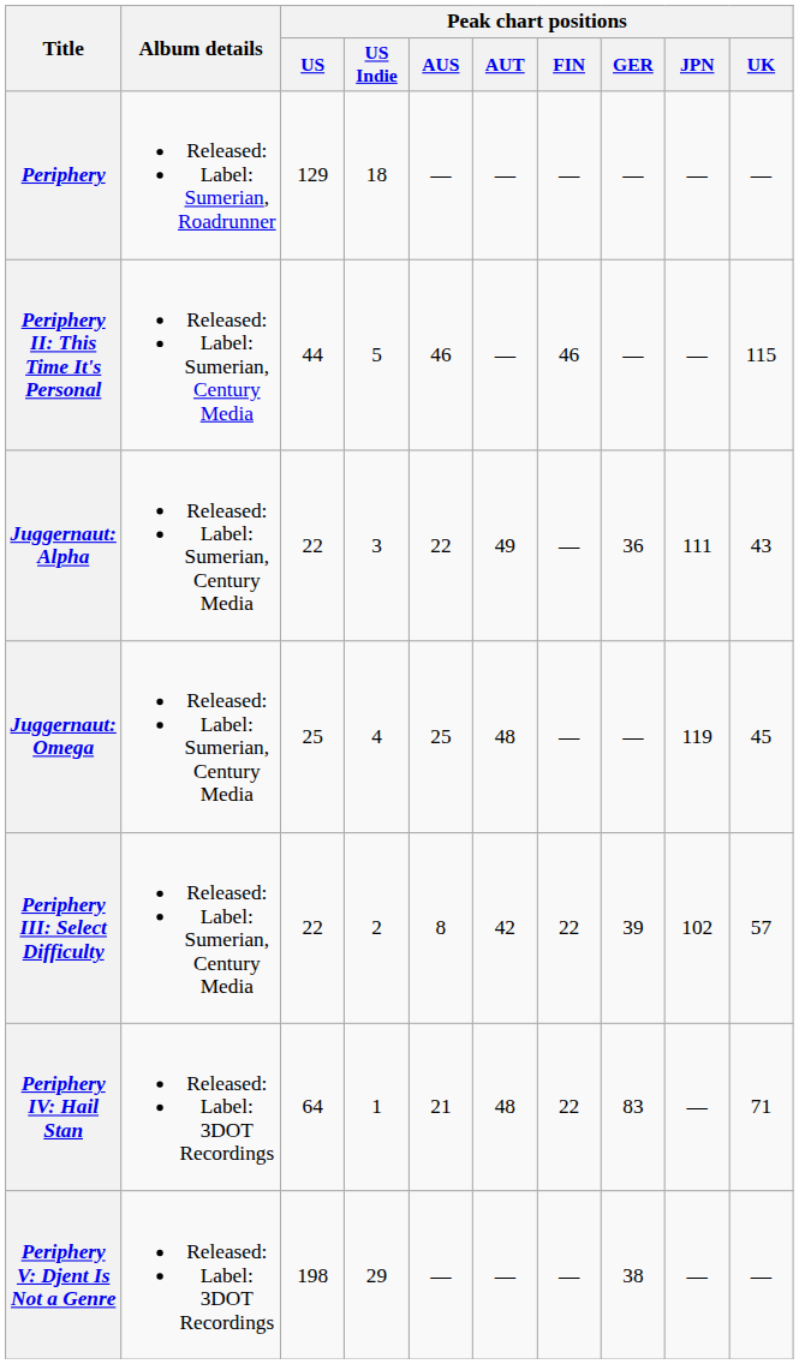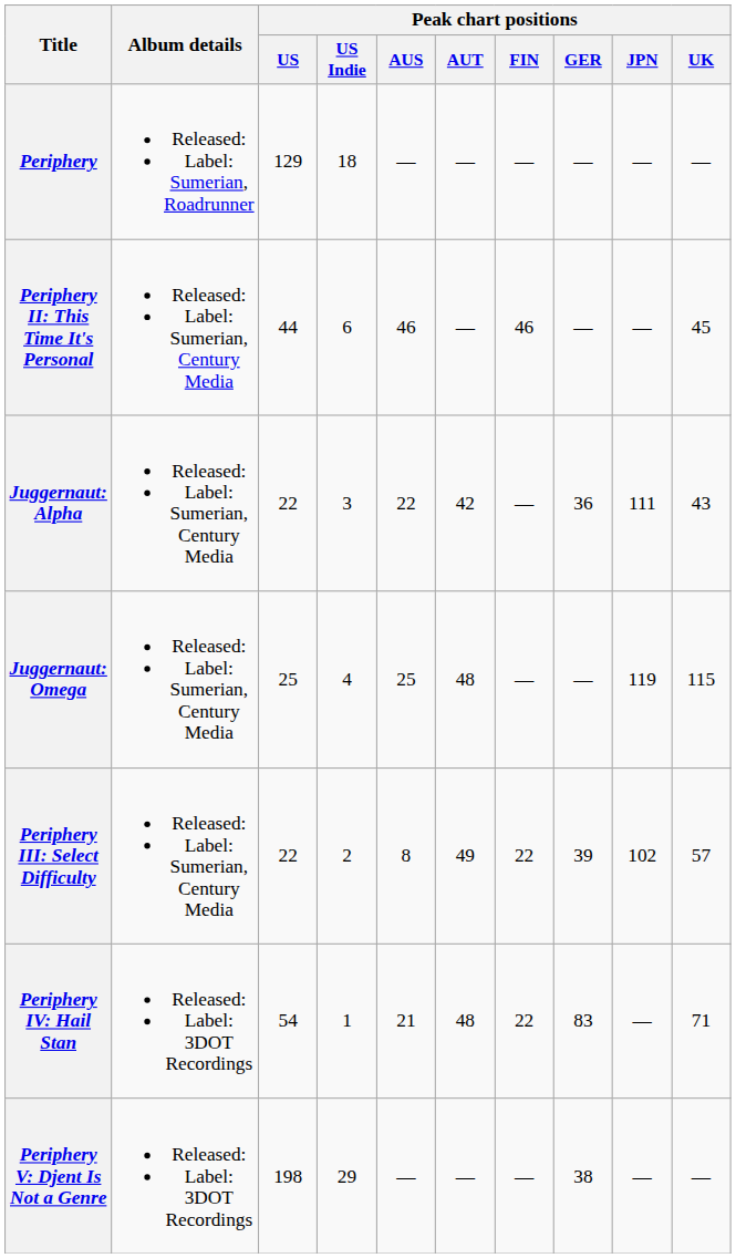Periphery II: This Time It's Personal | Peak chart positions / US Indie: 5 -> 6
Periphery II: This Time It's Personal | Peak chart positions / UK: 115 -> 45
Juggernaut: Alpha | Peak chart positions / AUT: 49 -> 42
Juggernaut: Omega | Peak chart positions / UK: 45 -> 115
Periphery III: Select Difficulty | Peak chart positions / AUT: 42 -> 49
Periphery IV: Hail Stan | Peak chart positions / US: 64 -> 54
